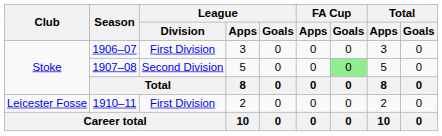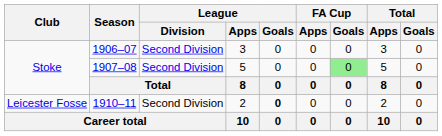1906–07 | League / Division: First Division -> Second Division
1910–11 | League / Division: First Division -> Second Division
1910–11 | League / Goals: normal -> bold
